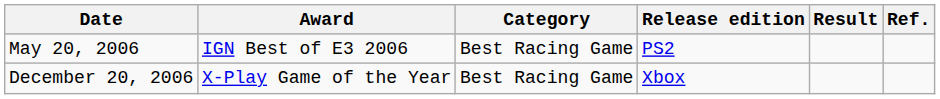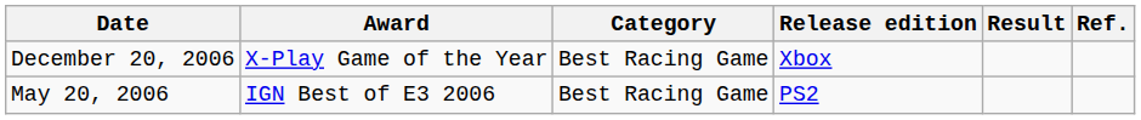rows swapped: May 20, 2006 <-> December 20, 2006
